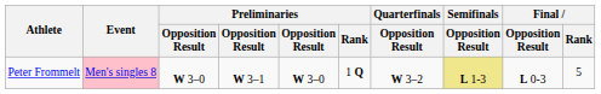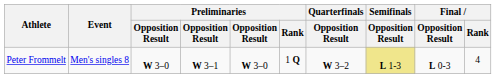Peter Frommelt | Event: pink background -> no background
Peter Frommelt | Final / Rank: 5 -> 4
